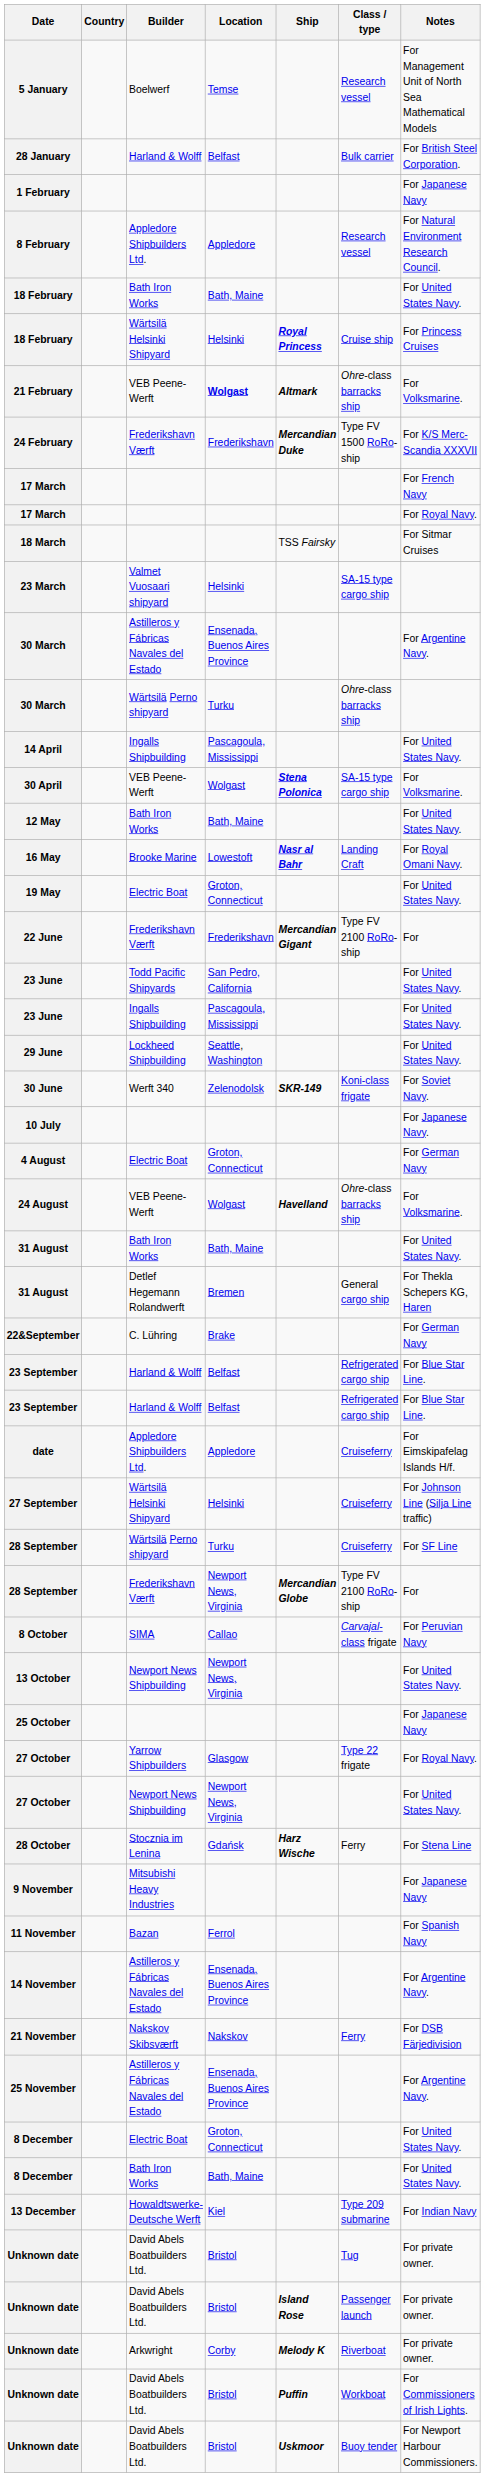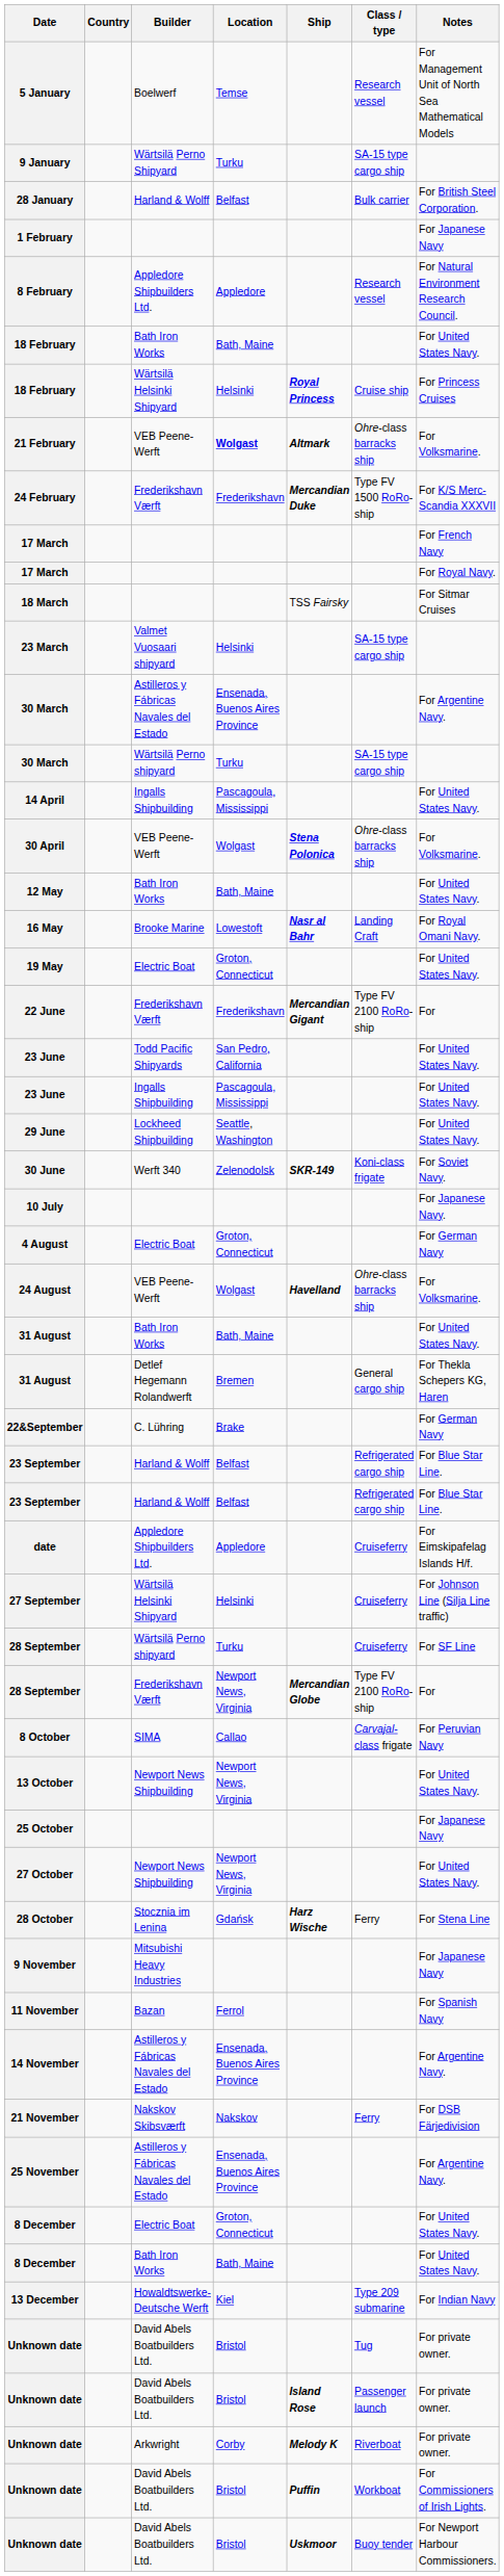+ row: 9 January | Wärtsilä Perno Shipyard | Turku | SA-15 type cargo ship
30 March / Wärtsilä Perno shipyard | Class / type: Ohre-class barracks ship -> SA-15 type cargo ship
30 April | Class / type: SA-15 type cargo ship -> Ohre-class barracks ship
- row: 27 October | Yarrow Shipbuilders | Glasgow | Type 22 frigate | For Royal Navy.
